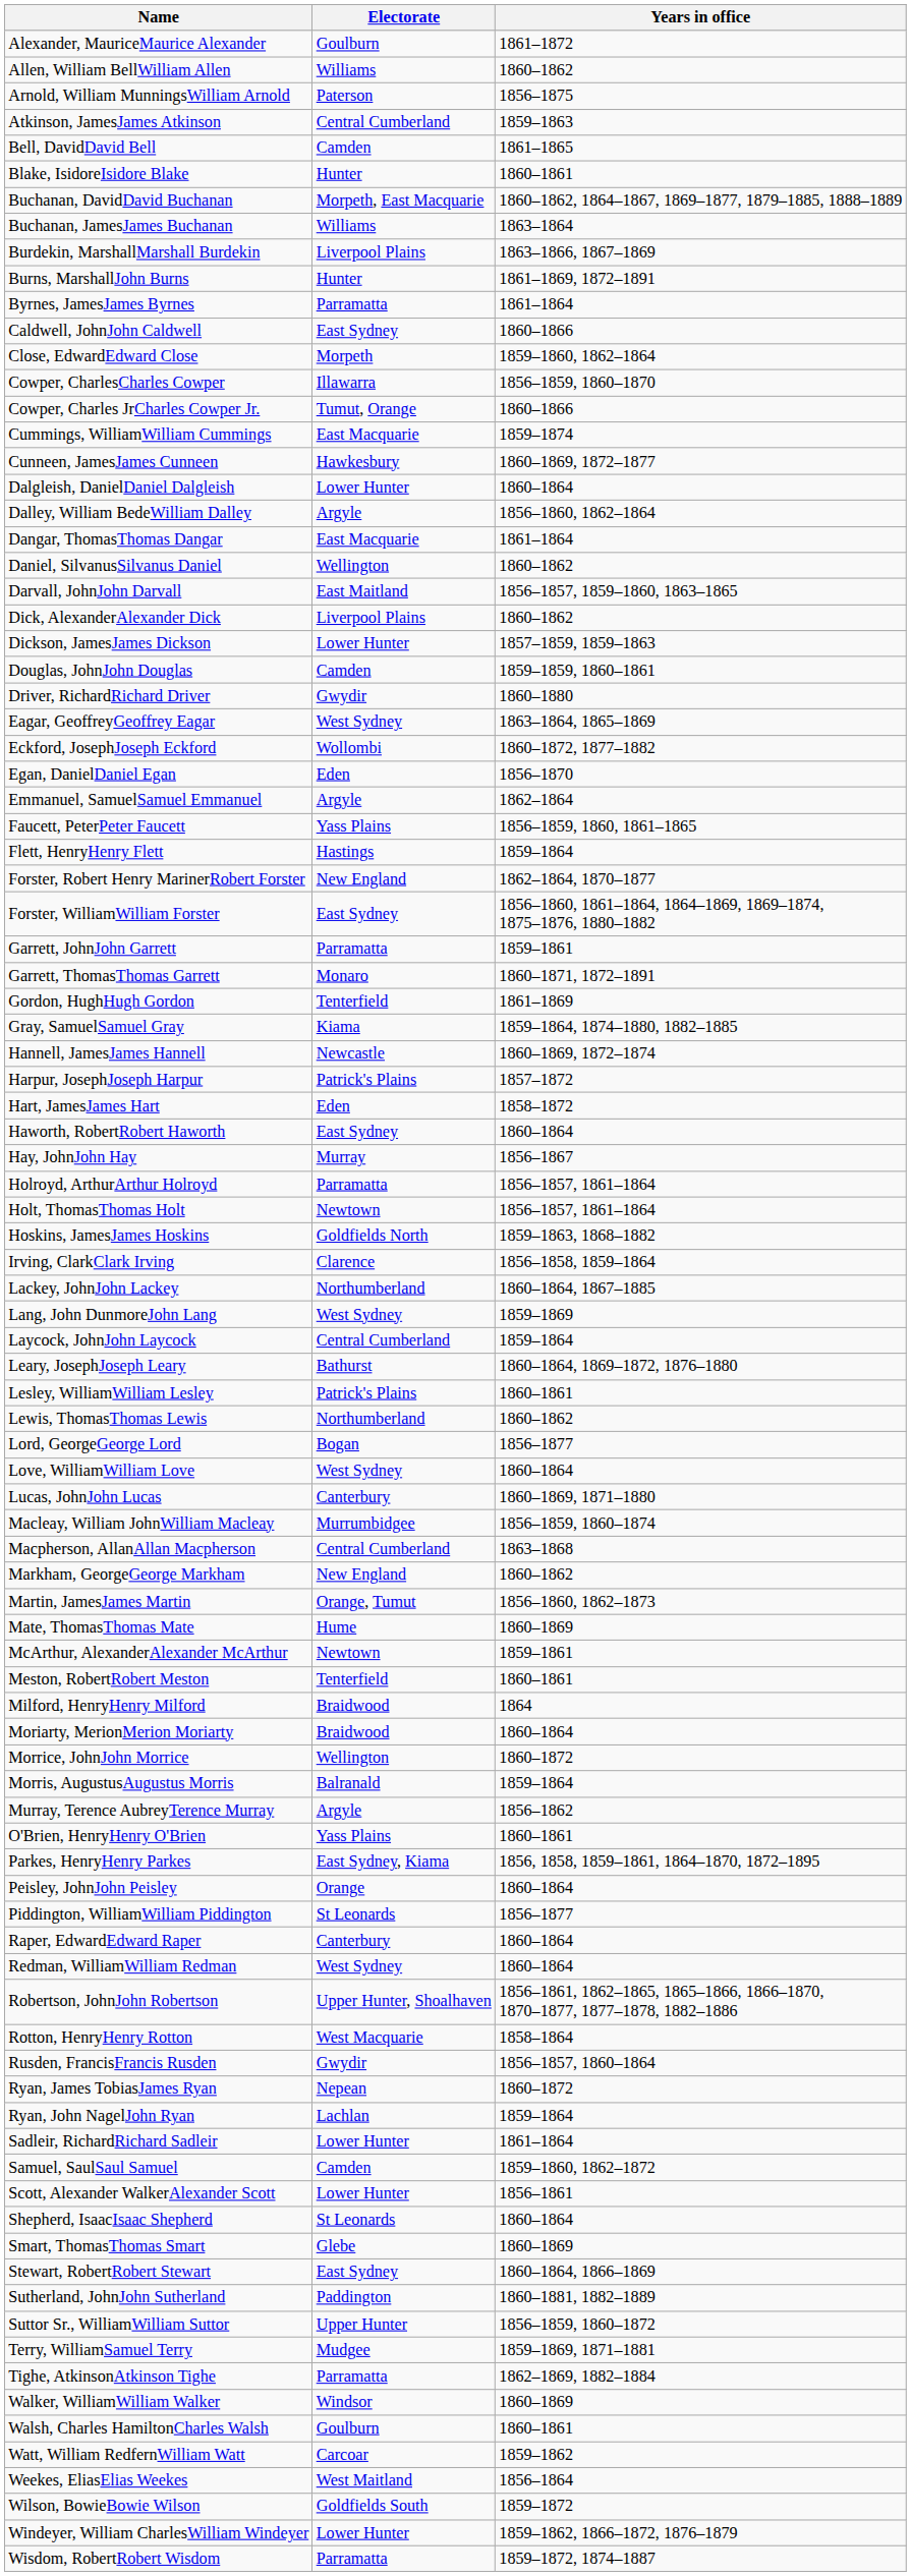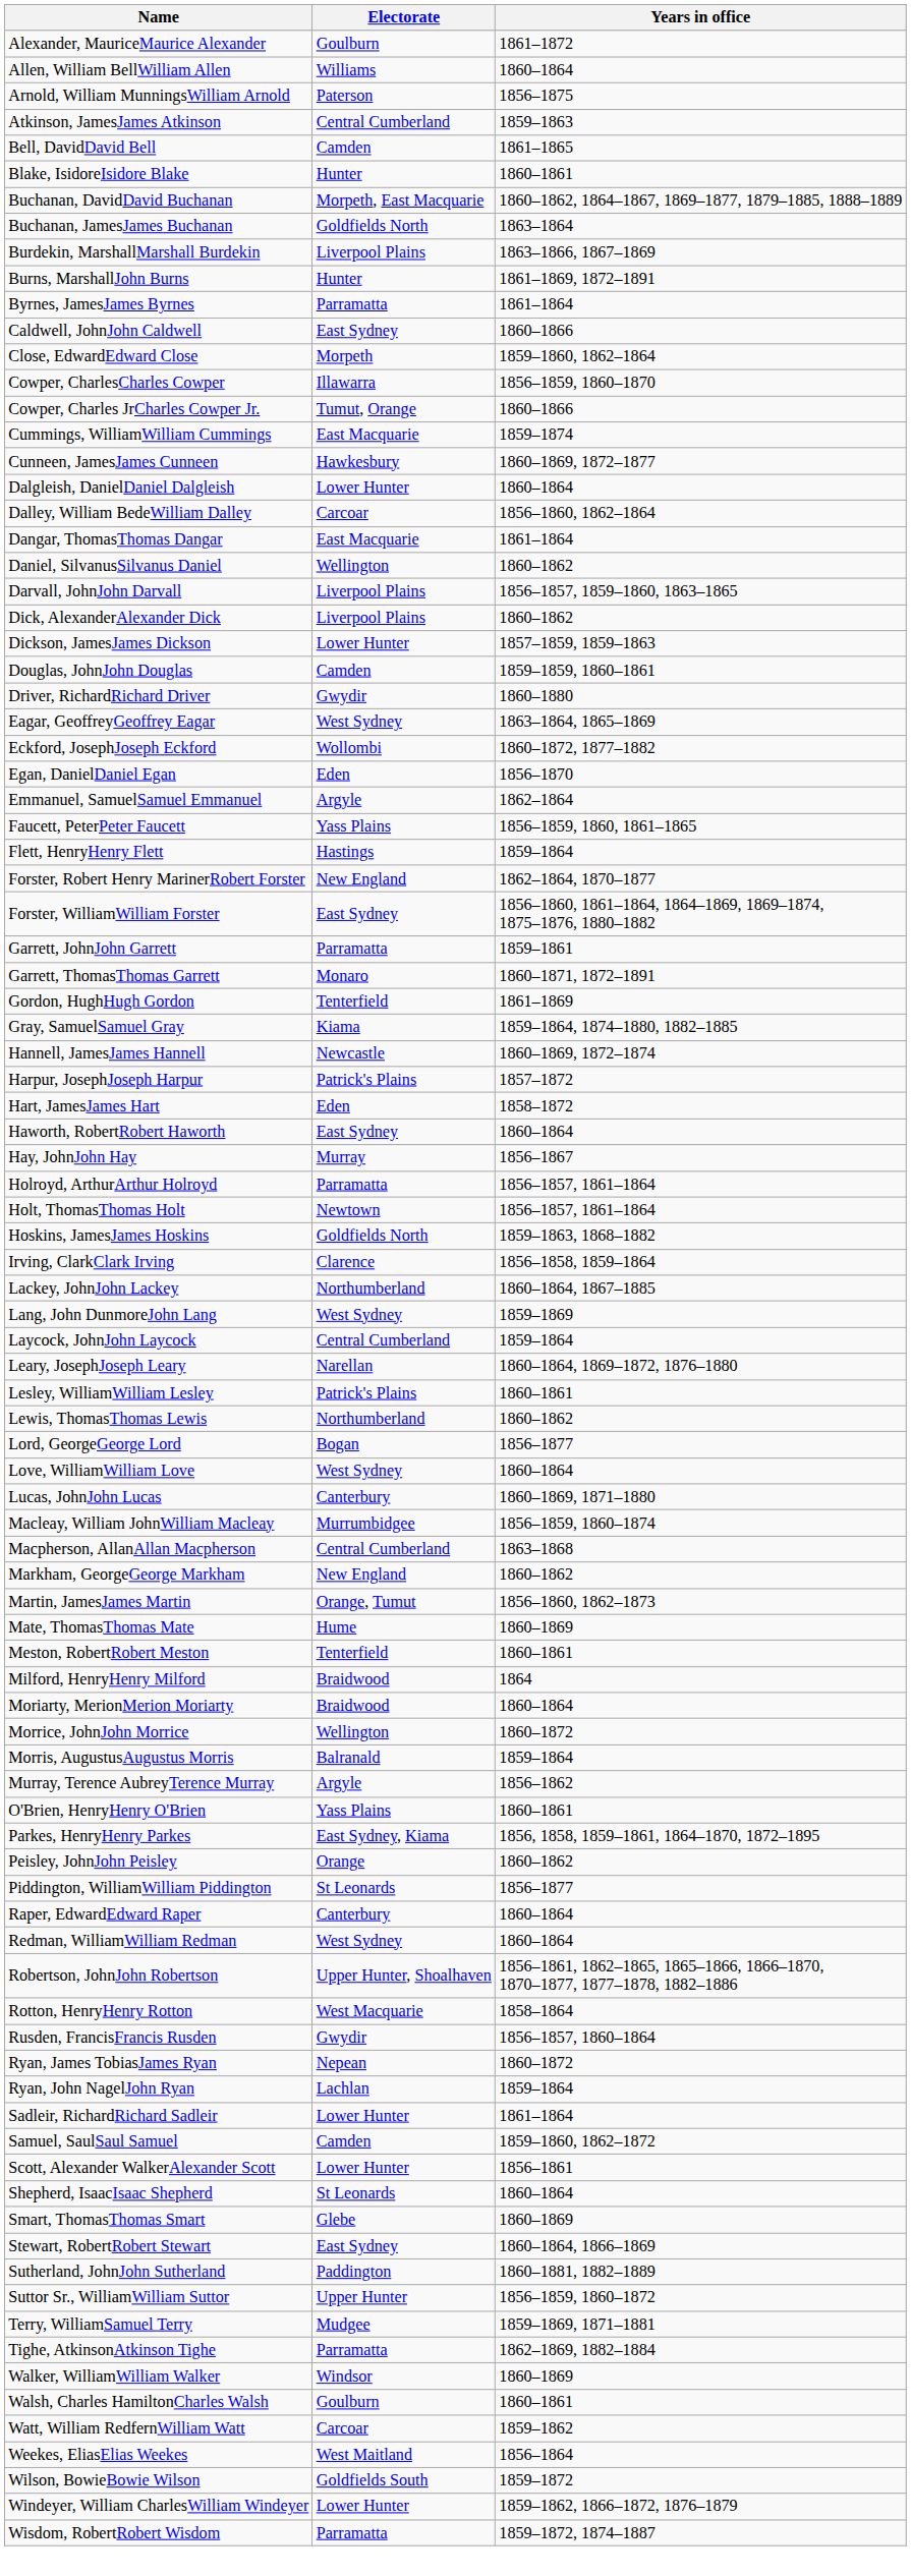Allen, William BellWilliam Allen | Years in office: 1860–1862 -> 1860–1864
Buchanan, JamesJames Buchanan | Electorate: Williams -> Goldfields North
Dalley, William BedeWilliam Dalley | Electorate: Argyle -> Carcoar
Darvall, JohnJohn Darvall | Electorate: East Maitland -> Liverpool Plains
Leary, JosephJoseph Leary | Electorate: Bathurst -> Narellan
- row: McArthur, AlexanderAlexander McArthur | Newtown | 1859–1861
Peisley, JohnJohn Peisley | Years in office: 1860–1864 -> 1860–1862
